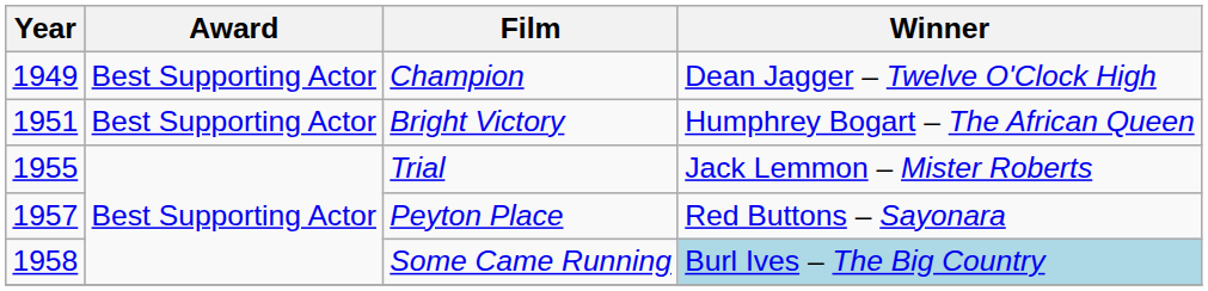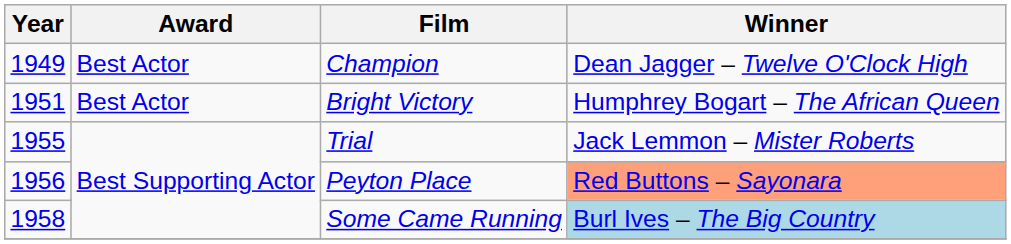Champion | Award: Best Supporting Actor -> Best Actor
Bright Victory | Award: Best Supporting Actor -> Best Actor
Peyton Place | Year: 1957 -> 1956
Peyton Place | Winner: no background -> lightsalmon background
